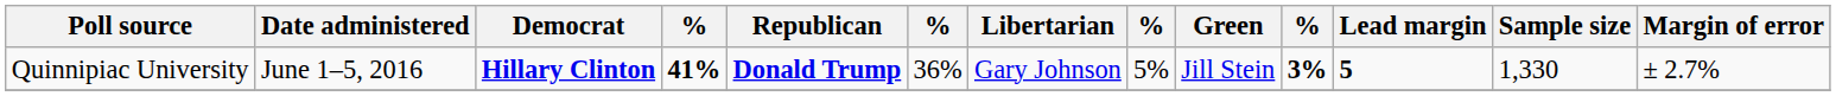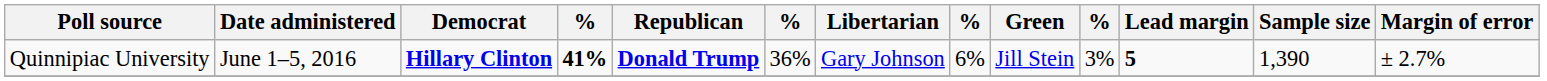Quinnipiac University | column 8: 5% -> 6%
Quinnipiac University | column 10: bold -> normal
Quinnipiac University | Sample size: 1,330 -> 1,390
